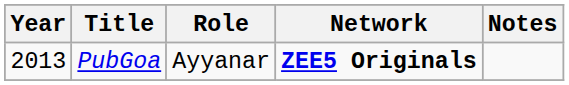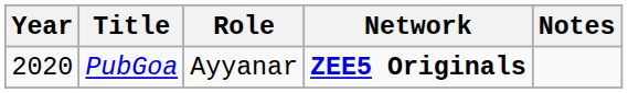PubGoa | Year: 2013 -> 2020
